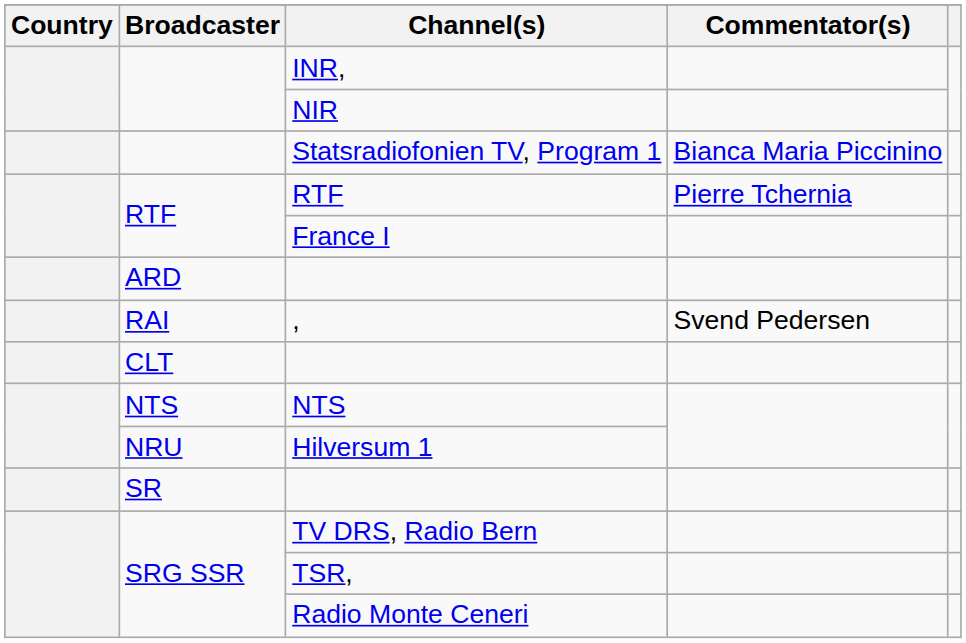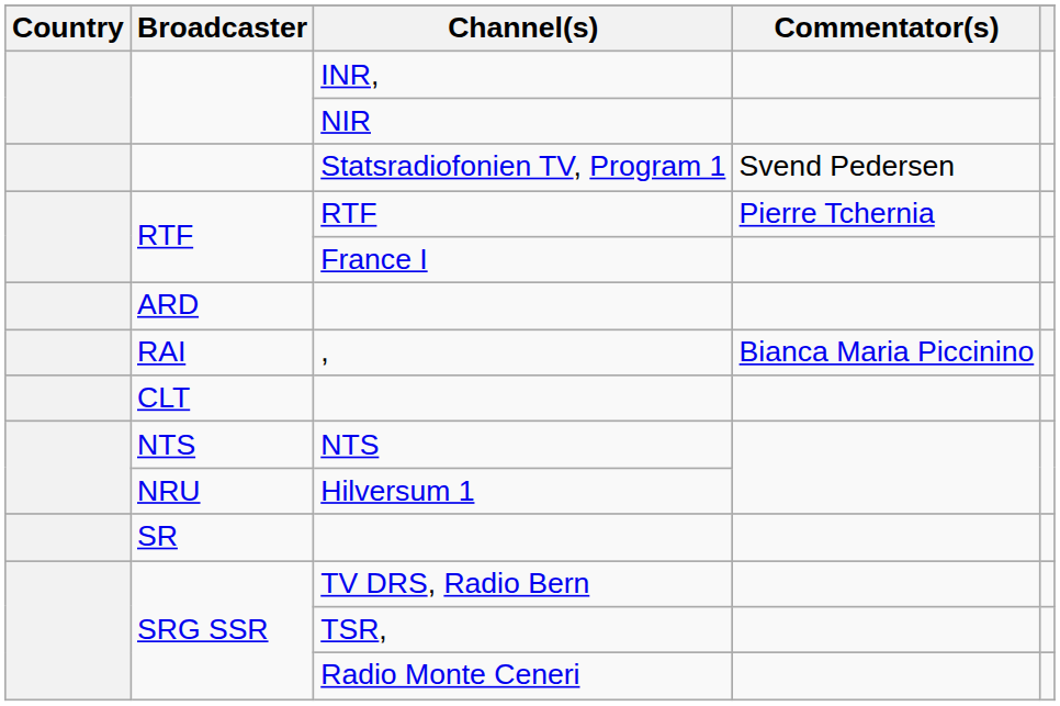Statsradiofonien TV, Program 1 | Commentator(s): Bianca Maria Piccinino -> Svend Pedersen
, | Commentator(s): Svend Pedersen -> Bianca Maria Piccinino
